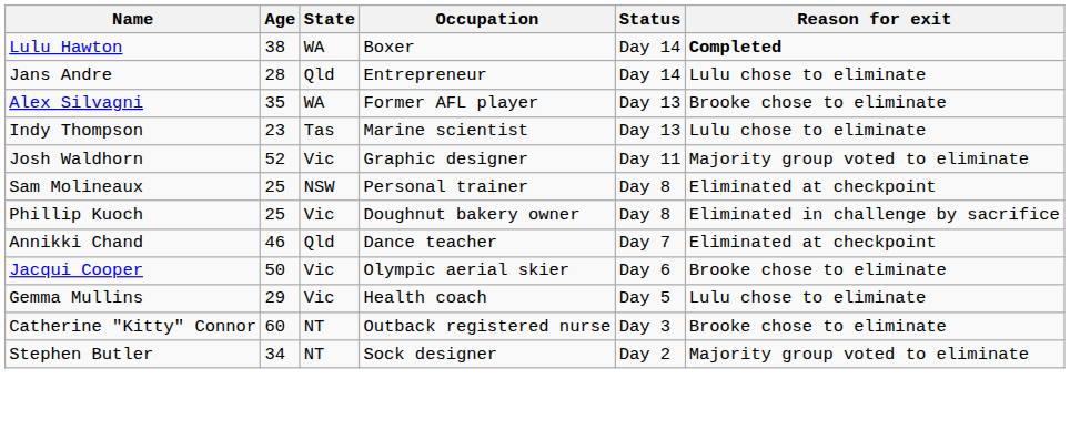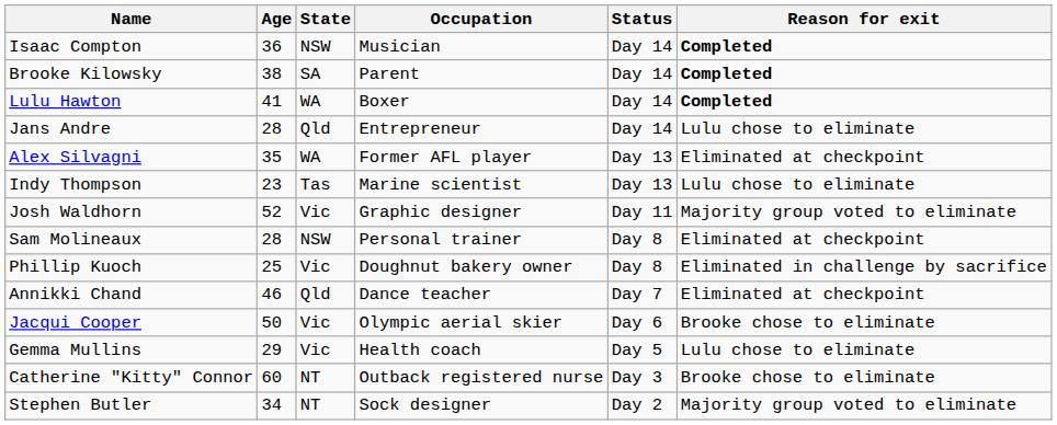+ row: Isaac Compton | 36 | NSW | Musician | Day 14 | Completed
+ row: Brooke Kilowsky | 38 | SA | Parent | Day 14 | Completed
Lulu Hawton | Age: 38 -> 41
Alex Silvagni | Reason for exit: Brooke chose to eliminate -> Eliminated at checkpoint
Sam Molineaux | Age: 25 -> 28
